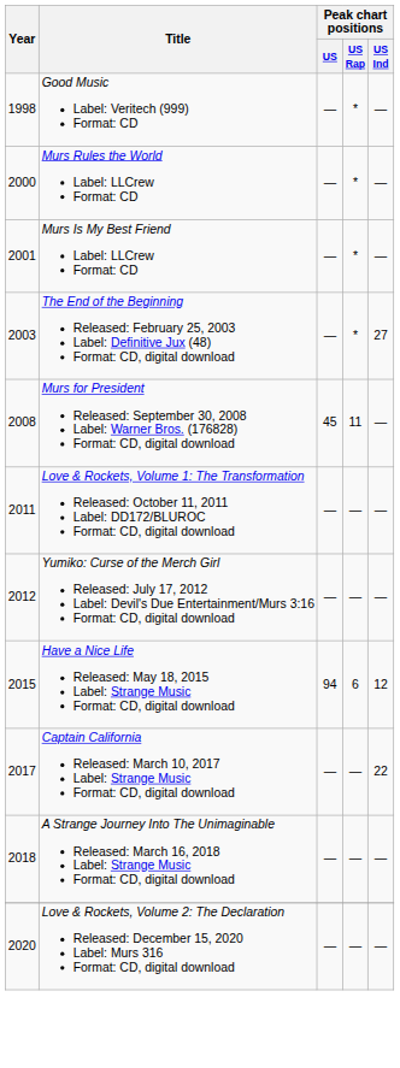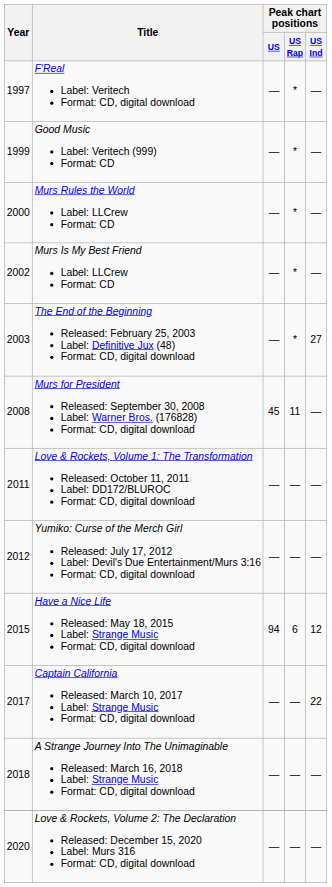+ row: 1997 | F'Real Label: Veritech Format: CD, digital download | — | * | —
Good Music Label: Veritech (999) Format: CD | Year: 1998 -> 1999
Murs Is My Best Friend Label: LLCrew Format: CD | Year: 2001 -> 2002
